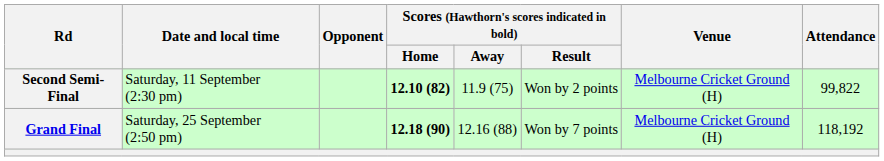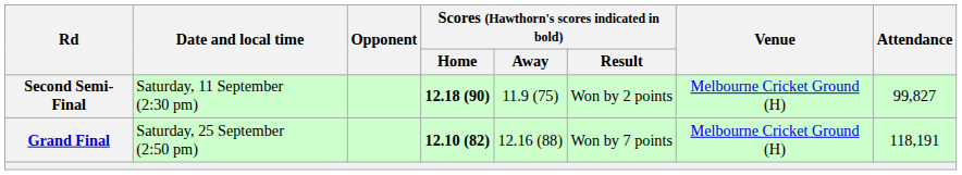Second Semi-Final | Scores (Hawthorn's scores indicated in bold) / Home: 12.10 (82) -> 12.18 (90)
Second Semi-Final | Attendance: 99,822 -> 99,827
Grand Final | Scores (Hawthorn's scores indicated in bold) / Home: 12.18 (90) -> 12.10 (82)
Grand Final | Attendance: 118,192 -> 118,191
